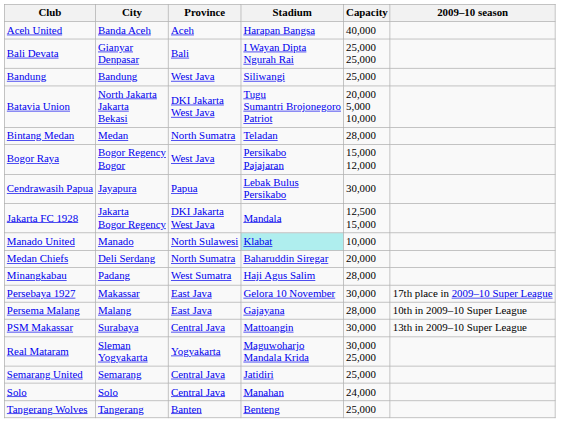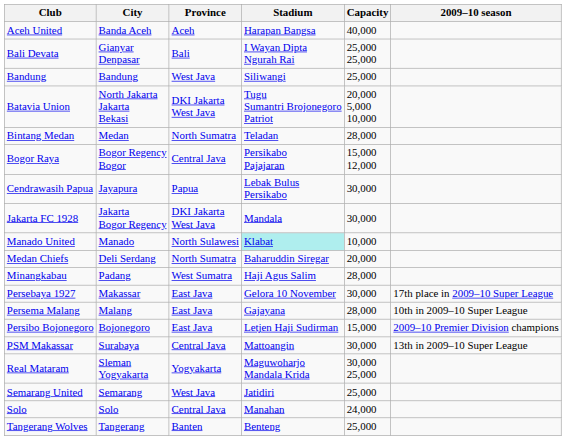Bogor Raya | Province: West Java -> Central Java
Jakarta FC 1928 | Capacity: 12,500 15,000 -> 30,000
+ row: Persibo Bojonegoro | Bojonegoro | East Java | Letjen Haji Sudirman | 15,000 | 2009–10 Premier Division champions
Semarang United | Province: Central Java -> West Java
